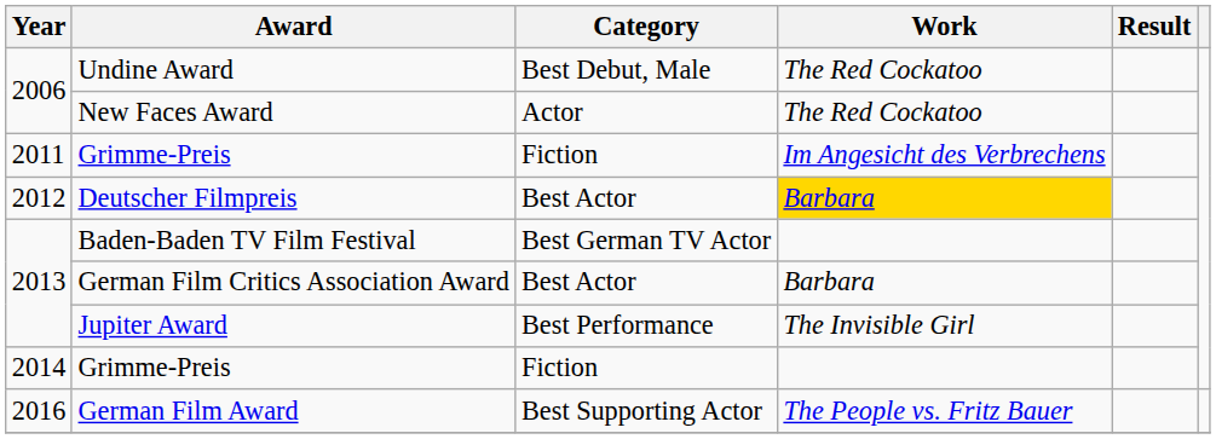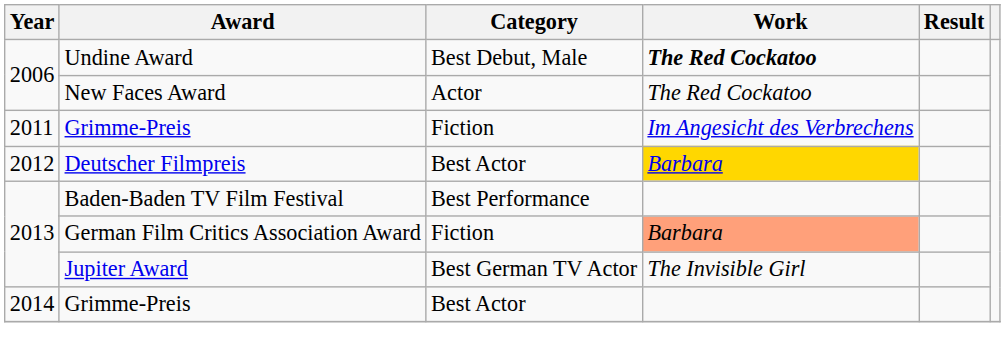Undine Award | Work: normal -> bold
Baden-Baden TV Film Festival | Category: Best German TV Actor -> Best Performance
German Film Critics Association Award | Category: Best Actor -> Fiction
German Film Critics Association Award | Work: no background -> lightsalmon background
Jupiter Award | Category: Best Performance -> Best German TV Actor
2014 / Grimme-Preis | Category: Fiction -> Best Actor
- row: 2016 | German Film Award | Best Supporting Actor | The People vs. Fritz Bauer
